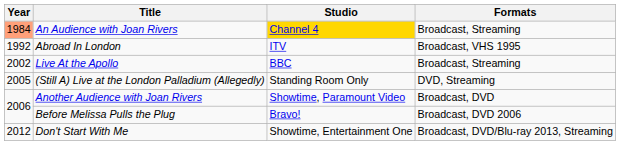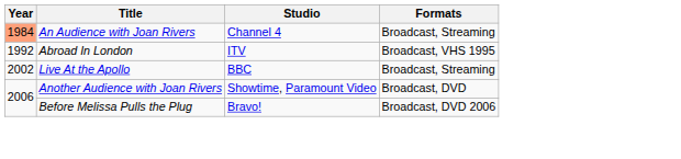An Audience with Joan Rivers | Studio: gold background -> no background
- row: 2005 | (Still A) Live at the London Palladium (Allegedly) | Standing Room Only | DVD, Streaming
- row: 2012 | Don't Start With Me | Showtime, Entertainment One | Broadcast, DVD/Blu-ray 2013, Streaming
